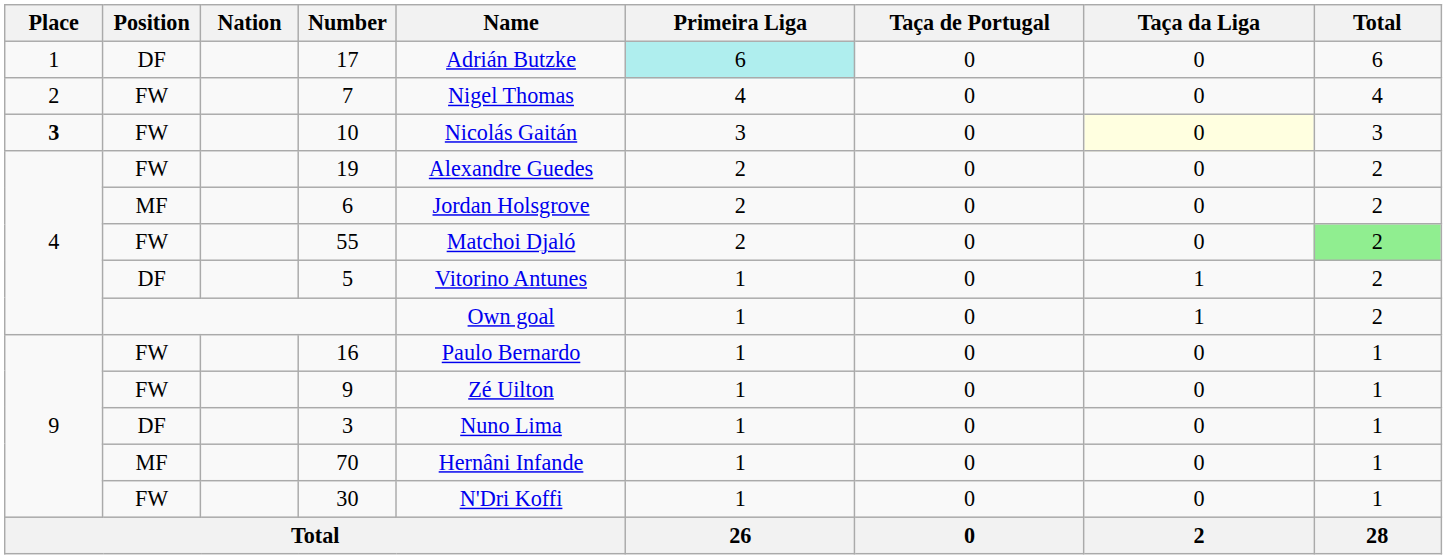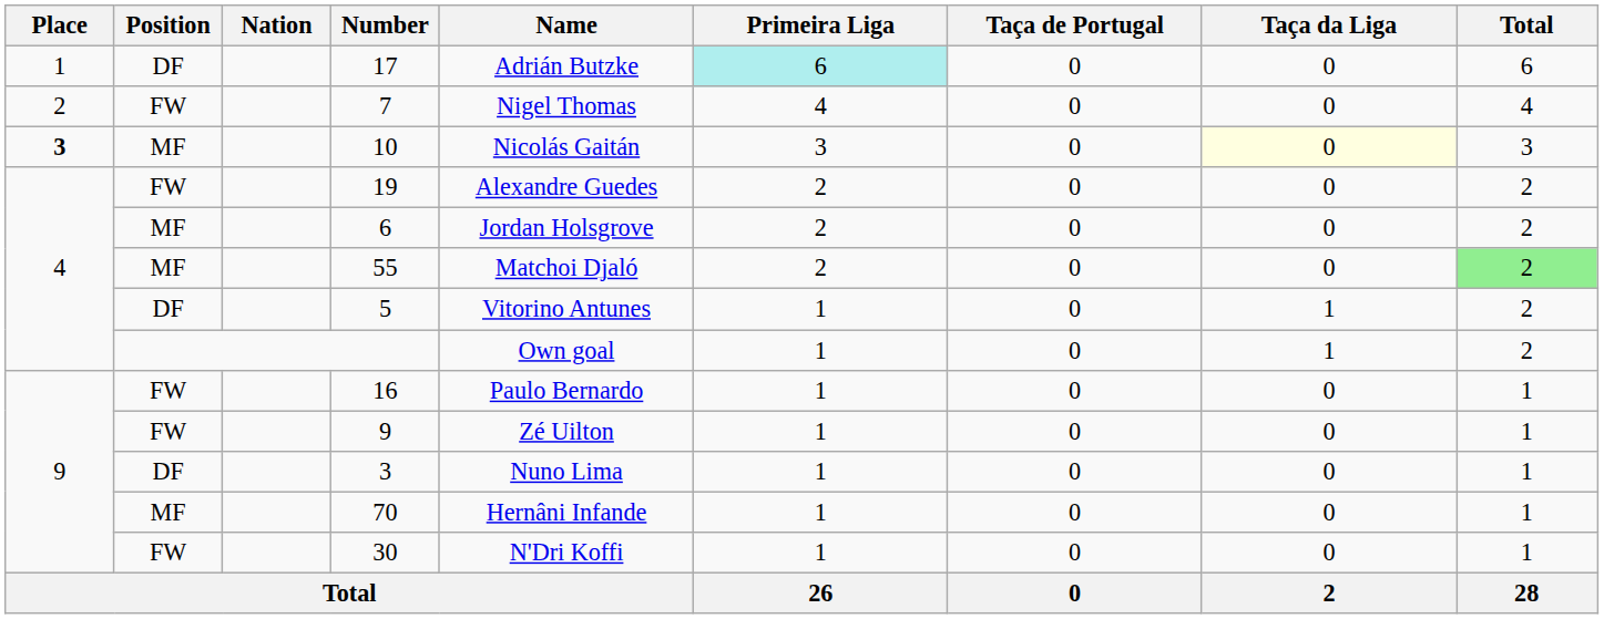10 | Position: FW -> MF
55 | Position: FW -> MF
